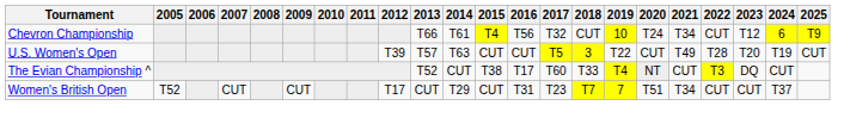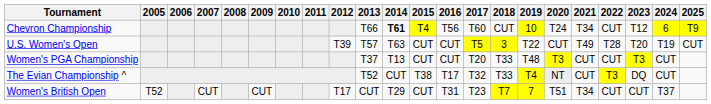Chevron Championship | 2014: normal -> bold
Chevron Championship | 2017: T32 -> T60
+ row: Women's PGA Championship | T37 | T13 | CUT | CUT | T20 | T33 | T48 | T3 | CUT | CUT | T3 | CUT
The Evian Championship ^ | 2017: T60 -> T32
